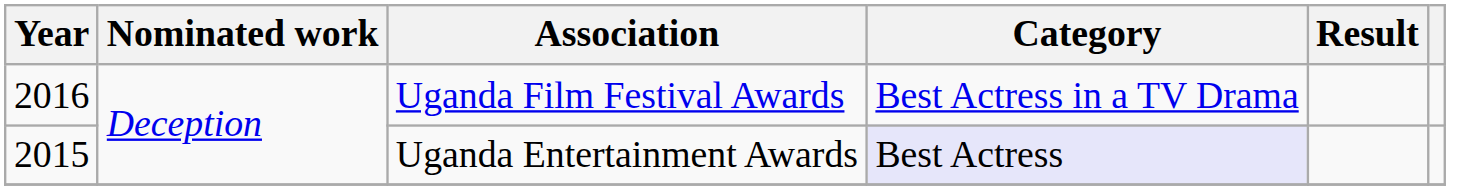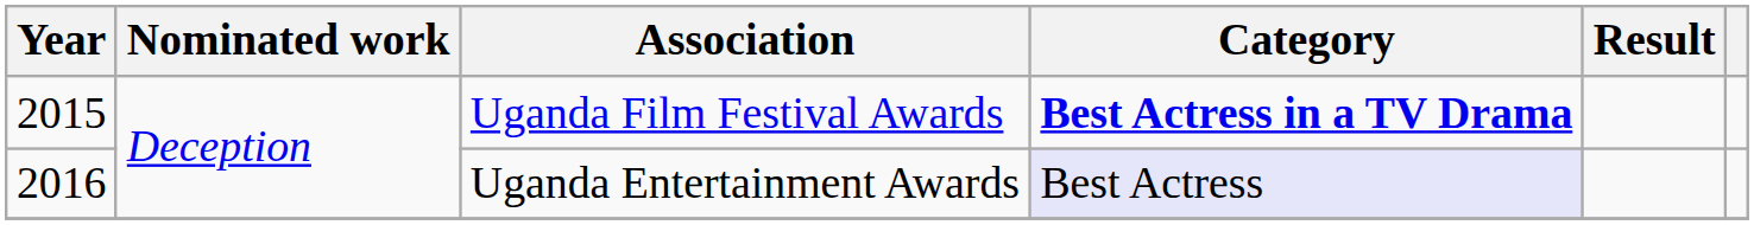Uganda Film Festival Awards | Year: 2016 -> 2015
Uganda Film Festival Awards | Category: normal -> bold
Uganda Entertainment Awards | Year: 2015 -> 2016
